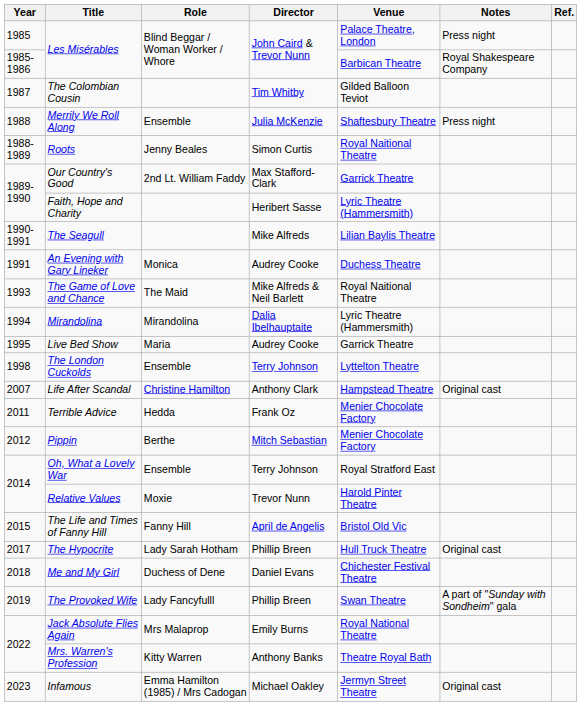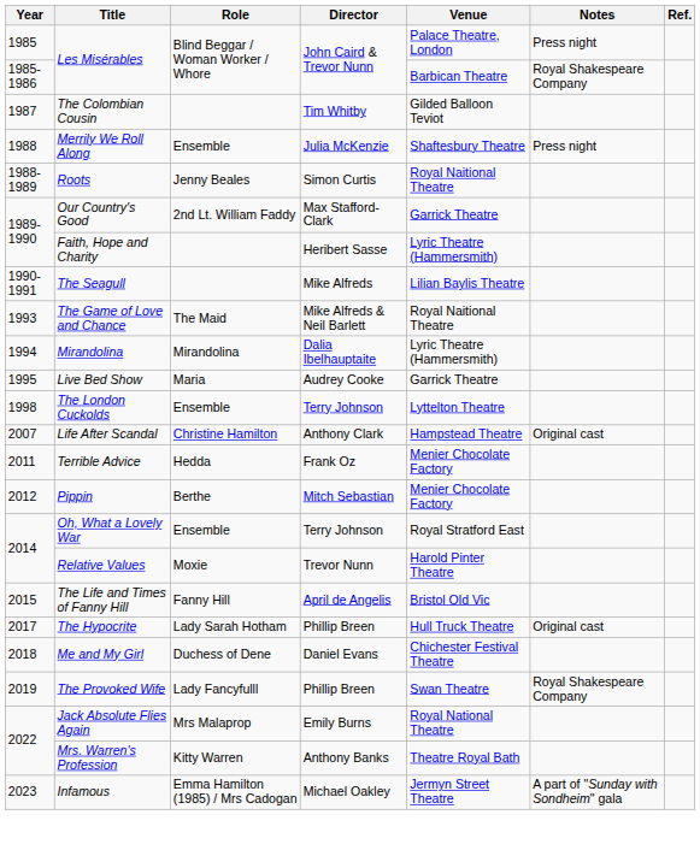- row: 1991 | An Evening with Gary Lineker | Monica | Audrey Cooke | Duchess Theatre
The Provoked Wife | Notes: A part of "Sunday with Sondheim" gala -> Royal Shakespeare Company
Infamous | Notes: Original cast -> A part of "Sunday with Sondheim" gala
